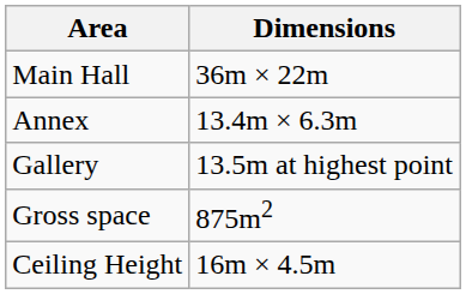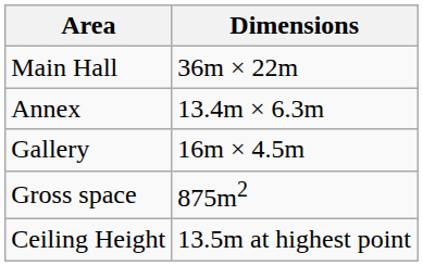Gallery | Dimensions: 13.5m at highest point -> 16m × 4.5m
Ceiling Height | Dimensions: 16m × 4.5m -> 13.5m at highest point
